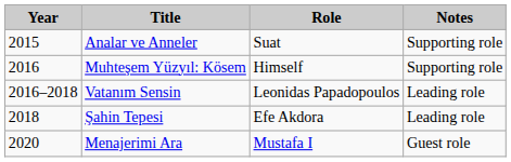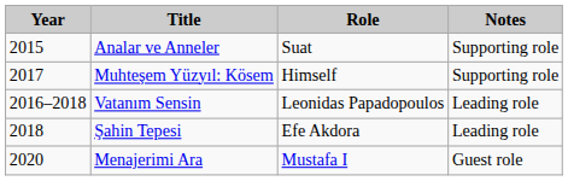Muhteşem Yüzyıl: Kösem | Year: 2016 -> 2017
